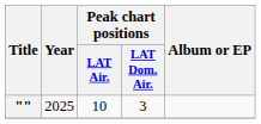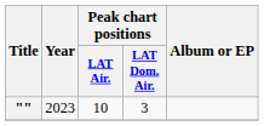"" | Year: 2025 -> 2023
